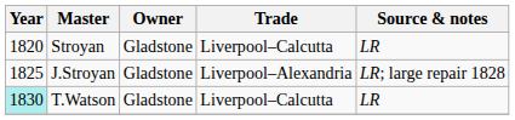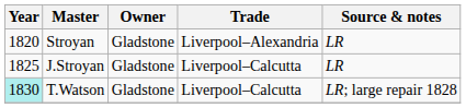Stroyan | Trade: Liverpool–Calcutta -> Liverpool–Alexandria
J.Stroyan | Trade: Liverpool–Alexandria -> Liverpool–Calcutta
J.Stroyan | Source & notes: LR; large repair 1828 -> LR
T.Watson | Source & notes: LR -> LR; large repair 1828
